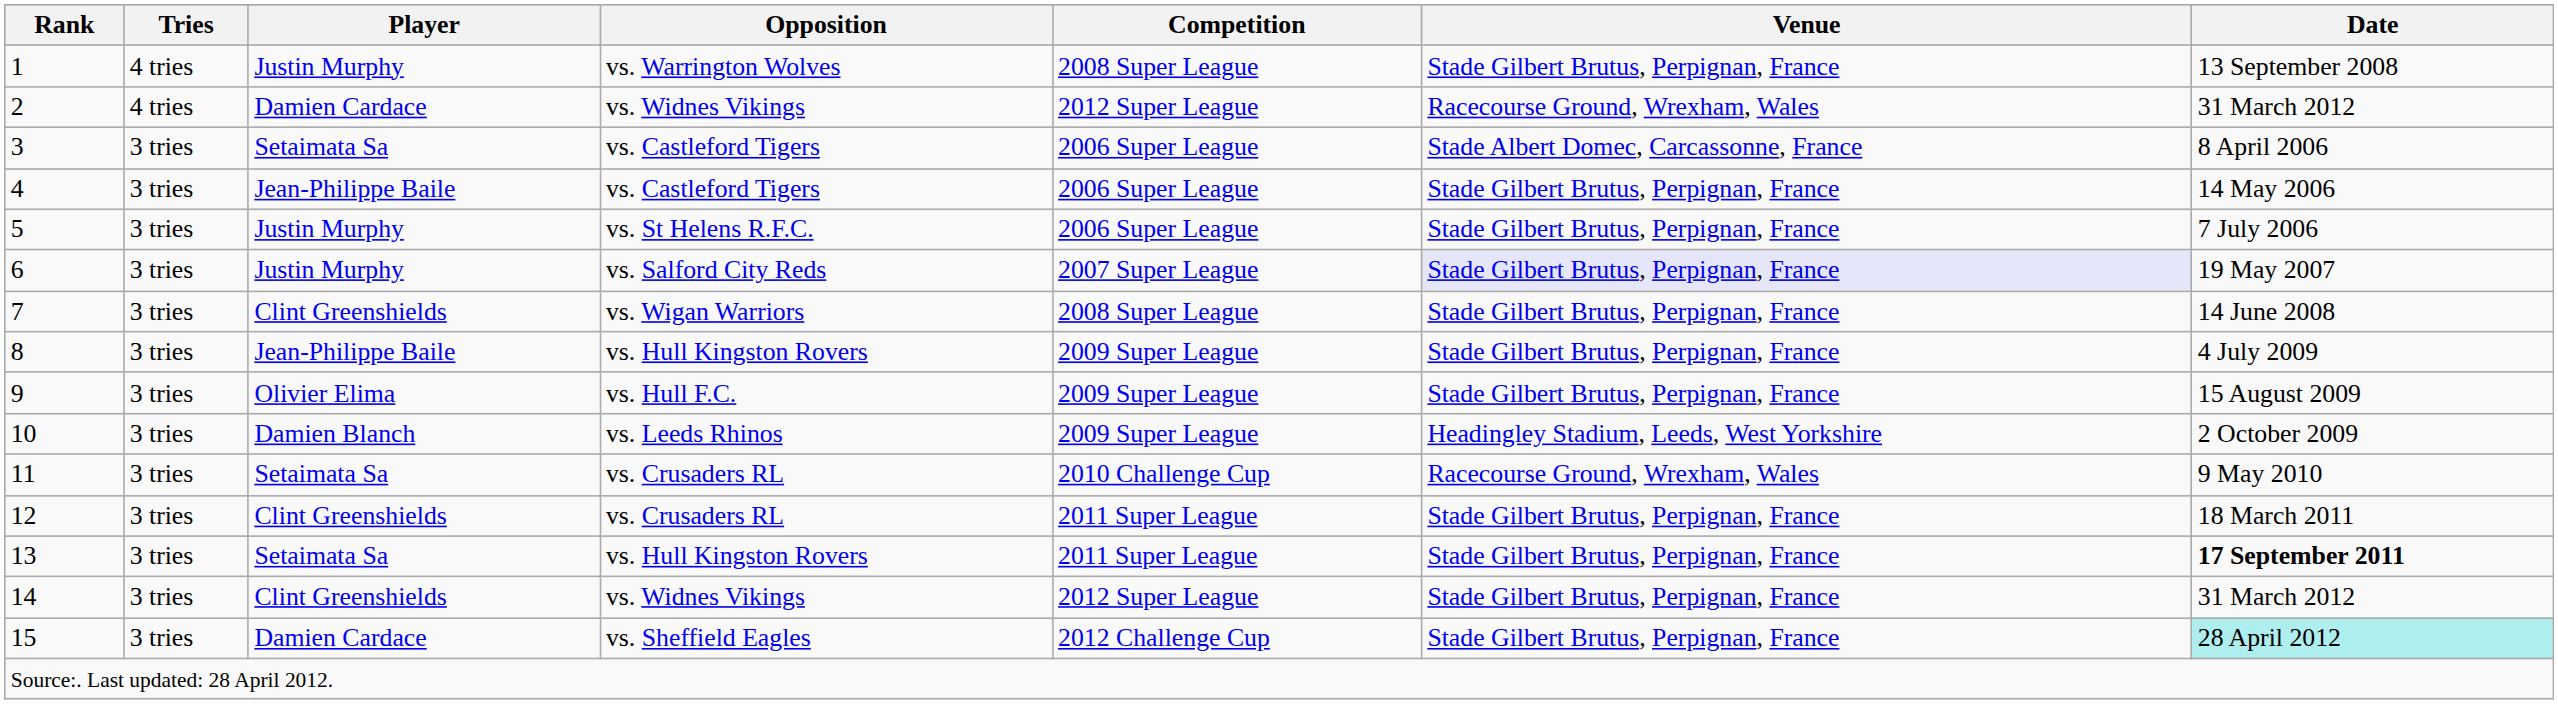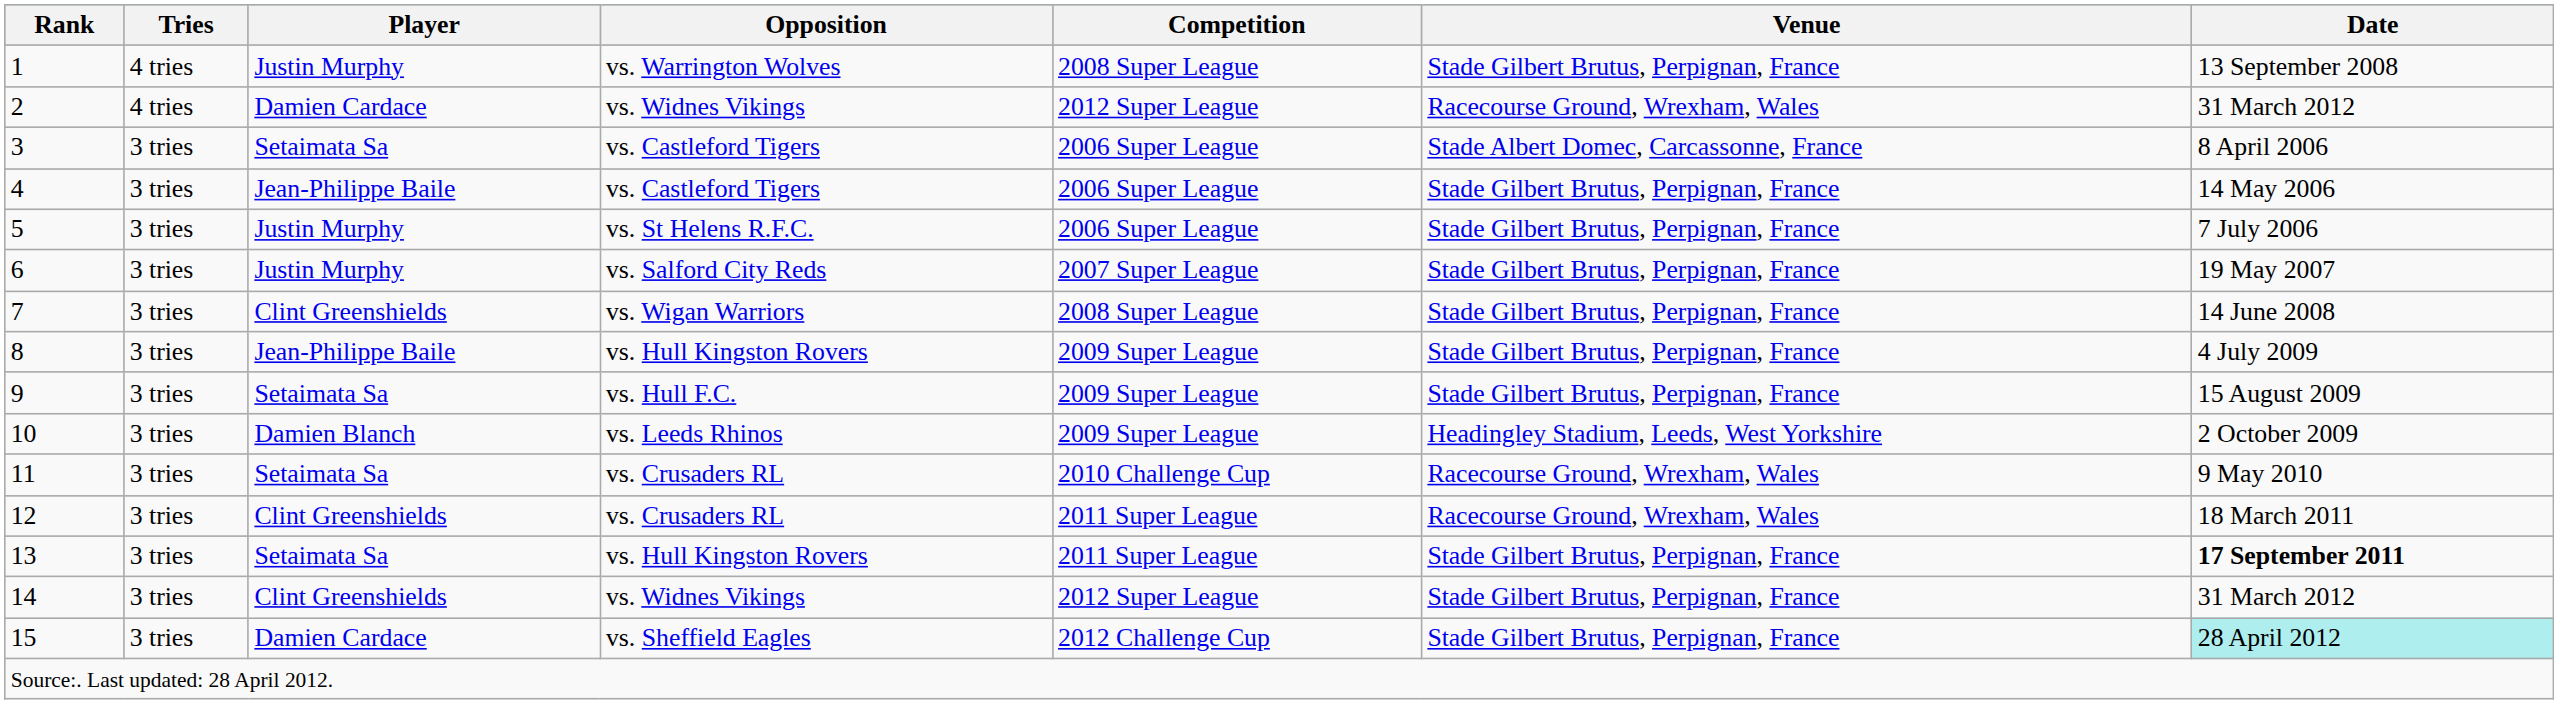6 | Venue: lavender background -> no background
9 | Player: Olivier Elima -> Setaimata Sa
12 | Venue: Stade Gilbert Brutus, Perpignan, France -> Racecourse Ground, Wrexham, Wales
